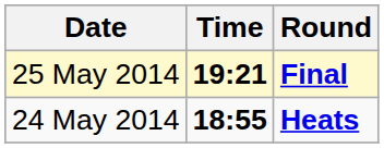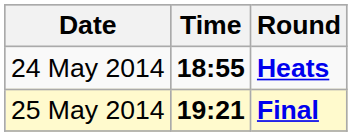rows swapped: 24 May 2014 <-> 25 May 2014
